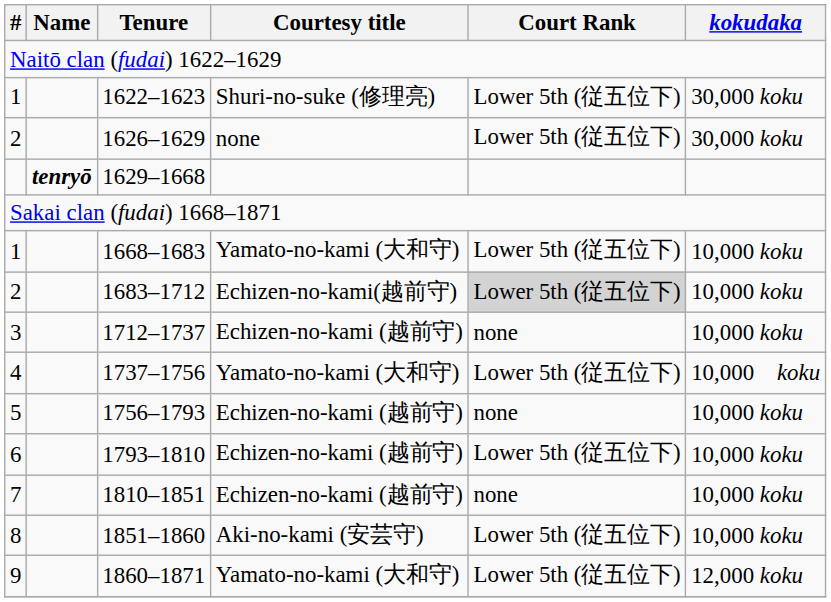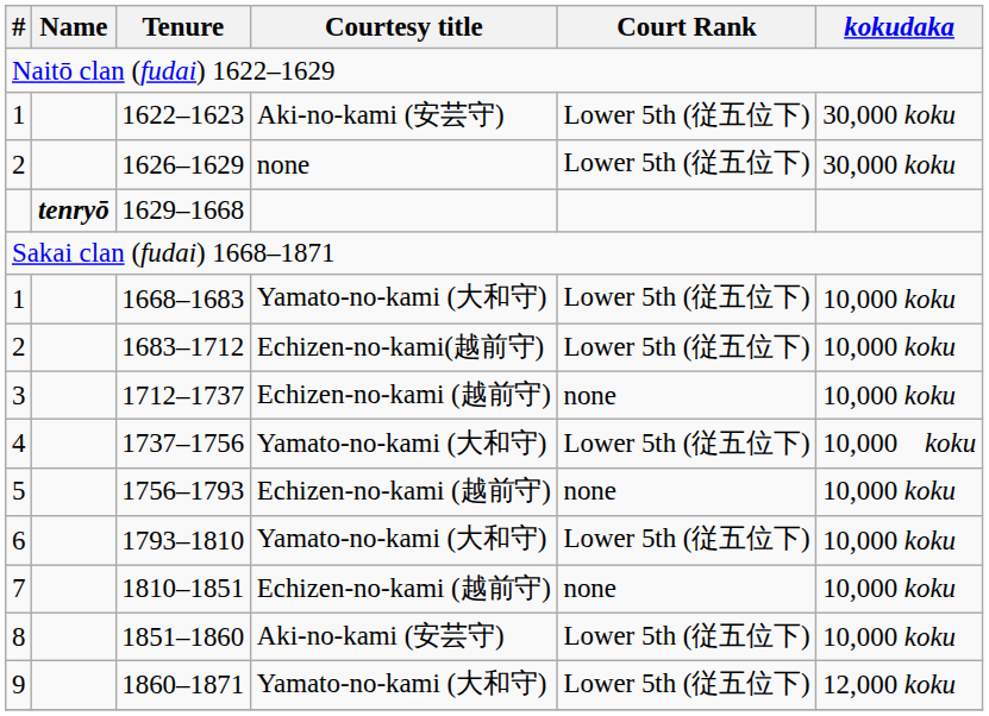1622–1623 | Courtesy title: Shuri-no-suke (修理亮) -> Aki-no-kami (安芸守)
1683–1712 | Court Rank: lightgrey background -> no background
1793–1810 | Courtesy title: Echizen-no-kami (越前守) -> Yamato-no-kami (大和守)
